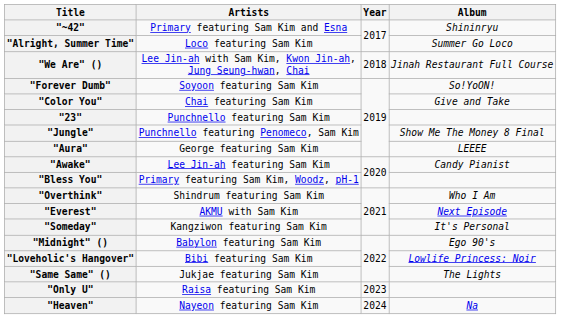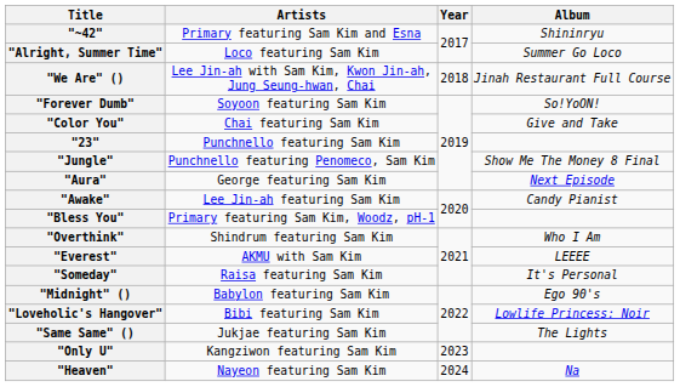"Aura" | Album: LEEEE -> Next Episode
"Everest" | Album: Next Episode -> LEEEE
"Someday" | Artists: Kangziwon featuring Sam Kim -> Raisa featuring Sam Kim
"Only U" | Artists: Raisa featuring Sam Kim -> Kangziwon featuring Sam Kim
